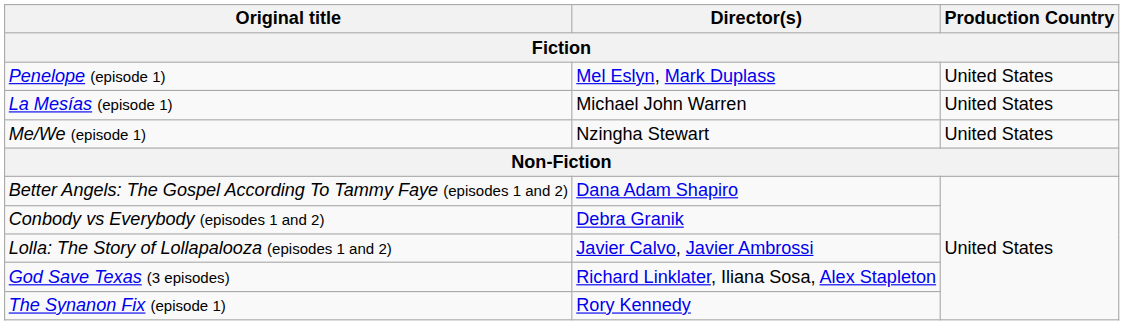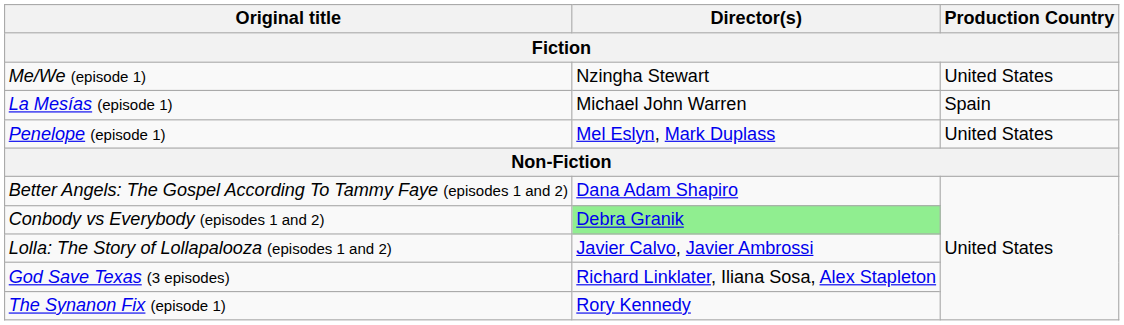rows swapped: Me/We (episode 1) <-> Penelope (episode 1)
La Mesías (episode 1) | Production Country: United States -> Spain
Conbody vs Everybody (episodes 1 and 2) | Director(s): no background -> lightgreen background
